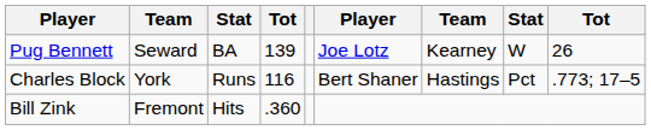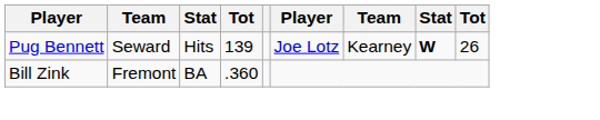Pug Bennett | column 3: BA -> Hits
Pug Bennett | column 8: normal -> bold
- row: Charles Block | York | Runs | 116 | Bert Shaner | Hastings | Pct | .773; 17–5
Bill Zink | column 3: Hits -> BA
